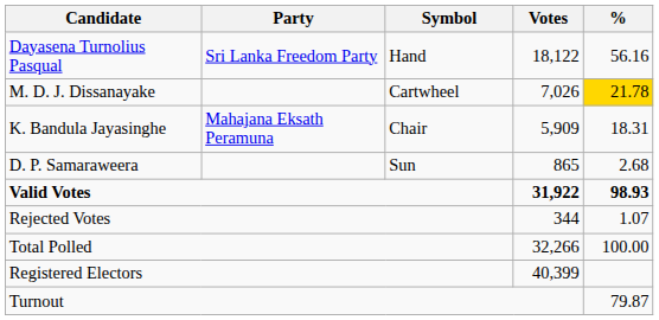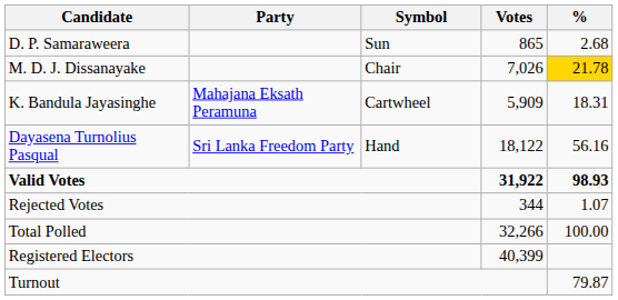rows swapped: Dayasena Turnolius Pasqual <-> D. P. Samaraweera
M. D. J. Dissanayake | Symbol: Cartwheel -> Chair
K. Bandula Jayasinghe | Symbol: Chair -> Cartwheel
